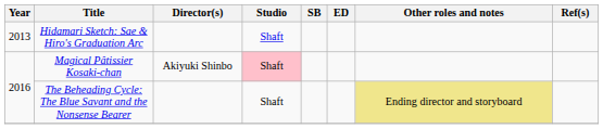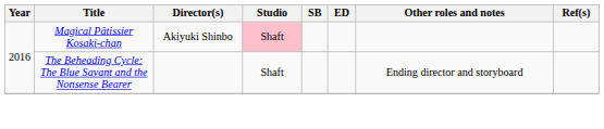- row: 2013 | Hidamari Sketch: Sae & Hiro's Graduation Arc | Shaft
The Beheading Cycle: The Blue Savant and the Nonsense Bearer | Other roles and notes: khaki background -> no background
